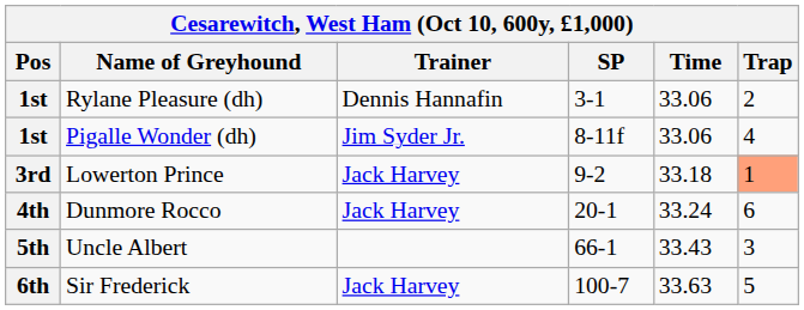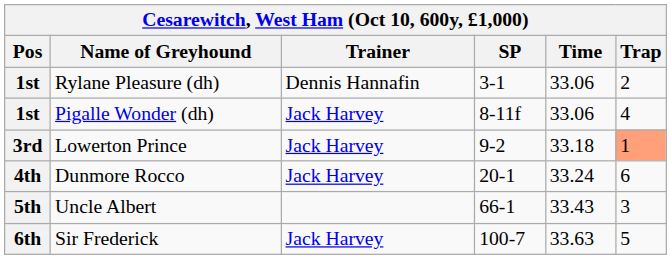Pigalle Wonder (dh) | Trainer: Jim Syder Jr. -> Jack Harvey
